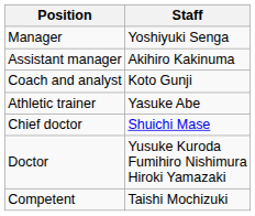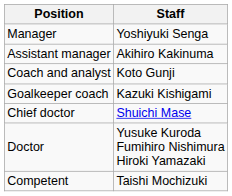+ row: Goalkeeper coach | Kazuki Kishigami
- row: Athletic trainer | Yasuke Abe
